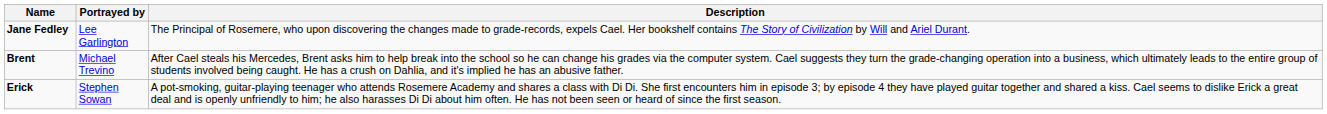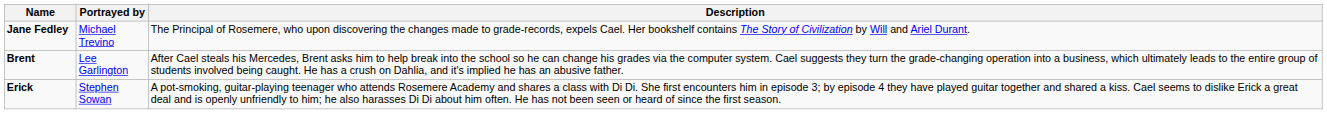Jane Fedley | Portrayed by: Lee Garlington -> Michael Trevino
Brent | Portrayed by: Michael Trevino -> Lee Garlington
